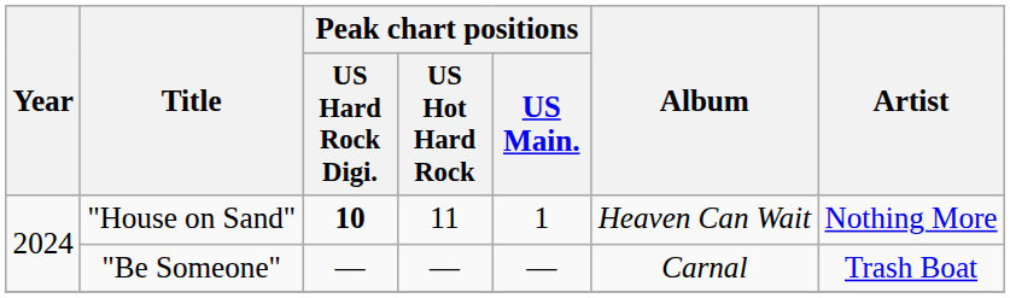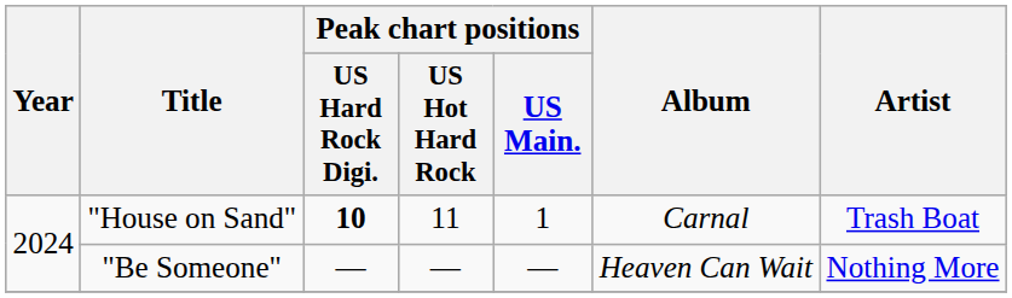"House on Sand" | Album: Heaven Can Wait -> Carnal
"House on Sand" | Artist: Nothing More -> Trash Boat
"Be Someone" | Album: Carnal -> Heaven Can Wait
"Be Someone" | Artist: Trash Boat -> Nothing More
